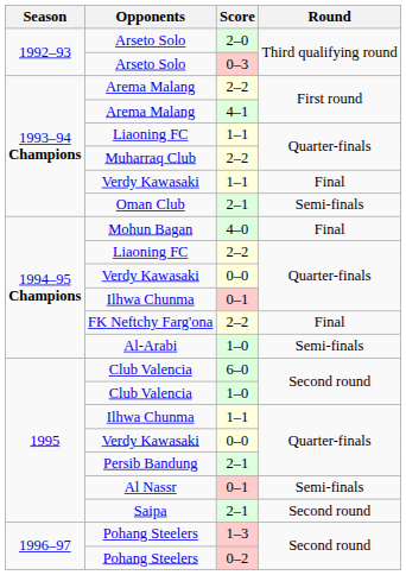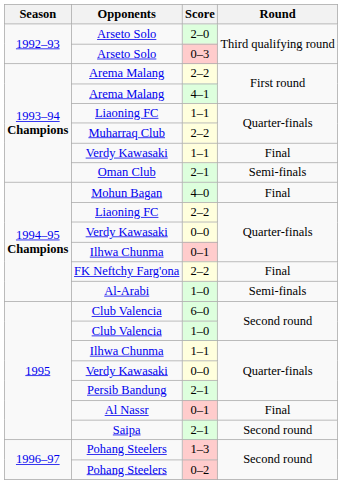Al Nassr | Round: Semi-finals -> Final
